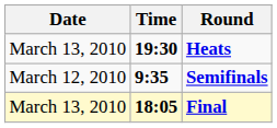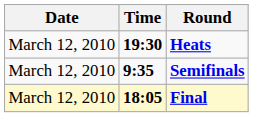Heats | Date: March 13, 2010 -> March 12, 2010
Final | Date: March 13, 2010 -> March 12, 2010
